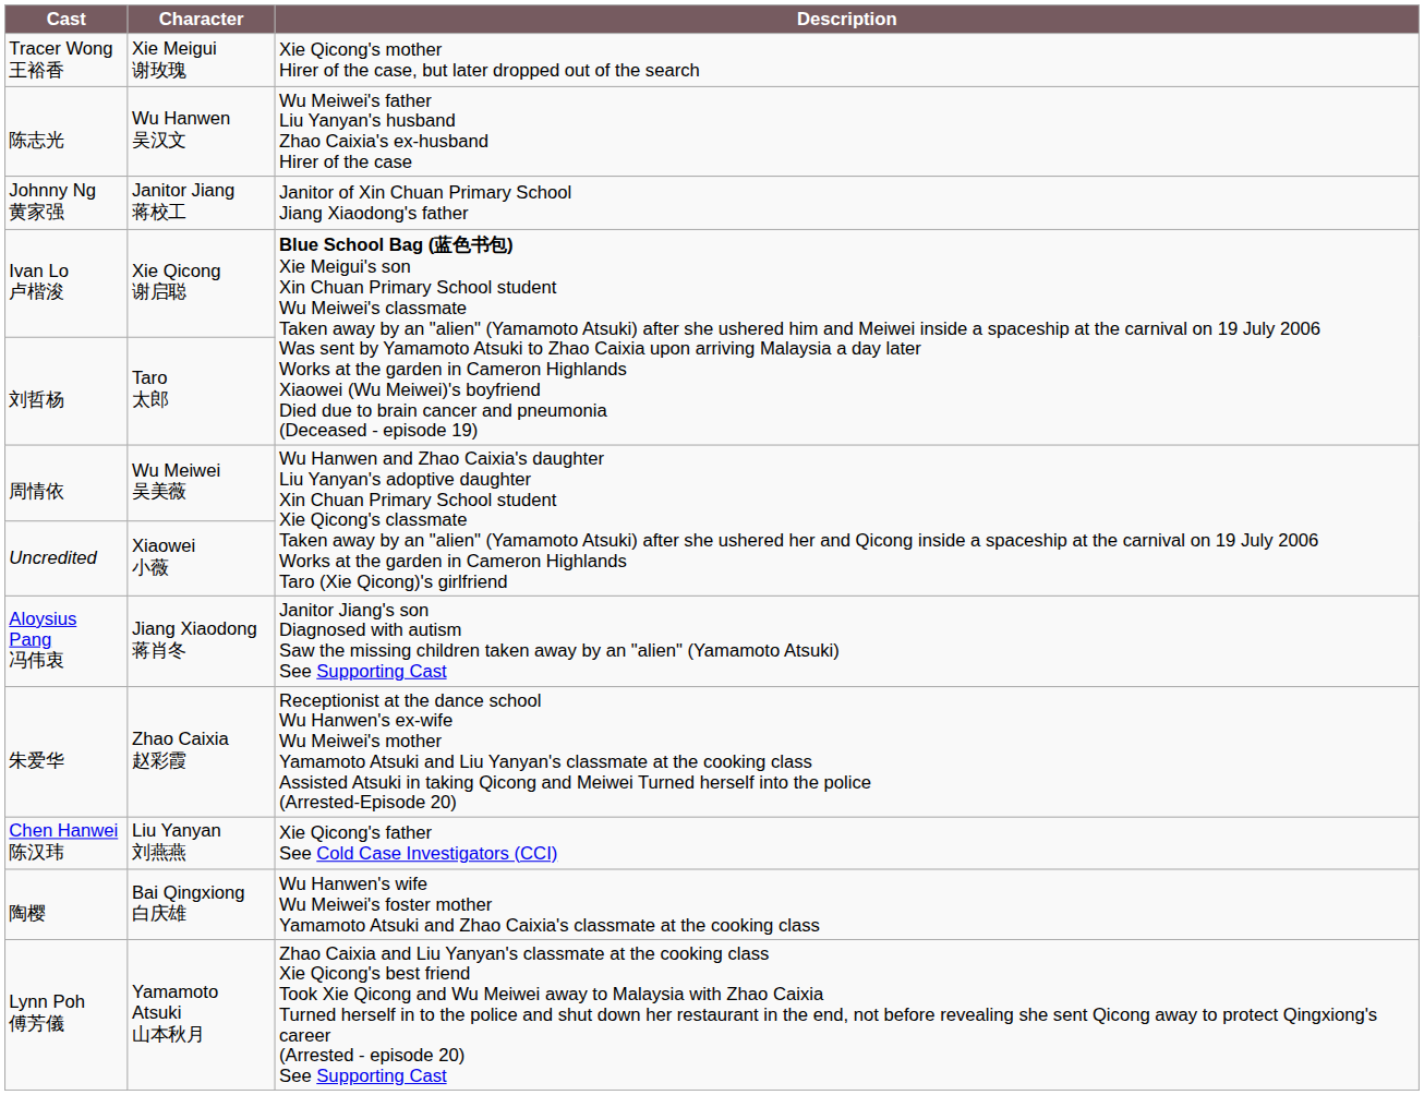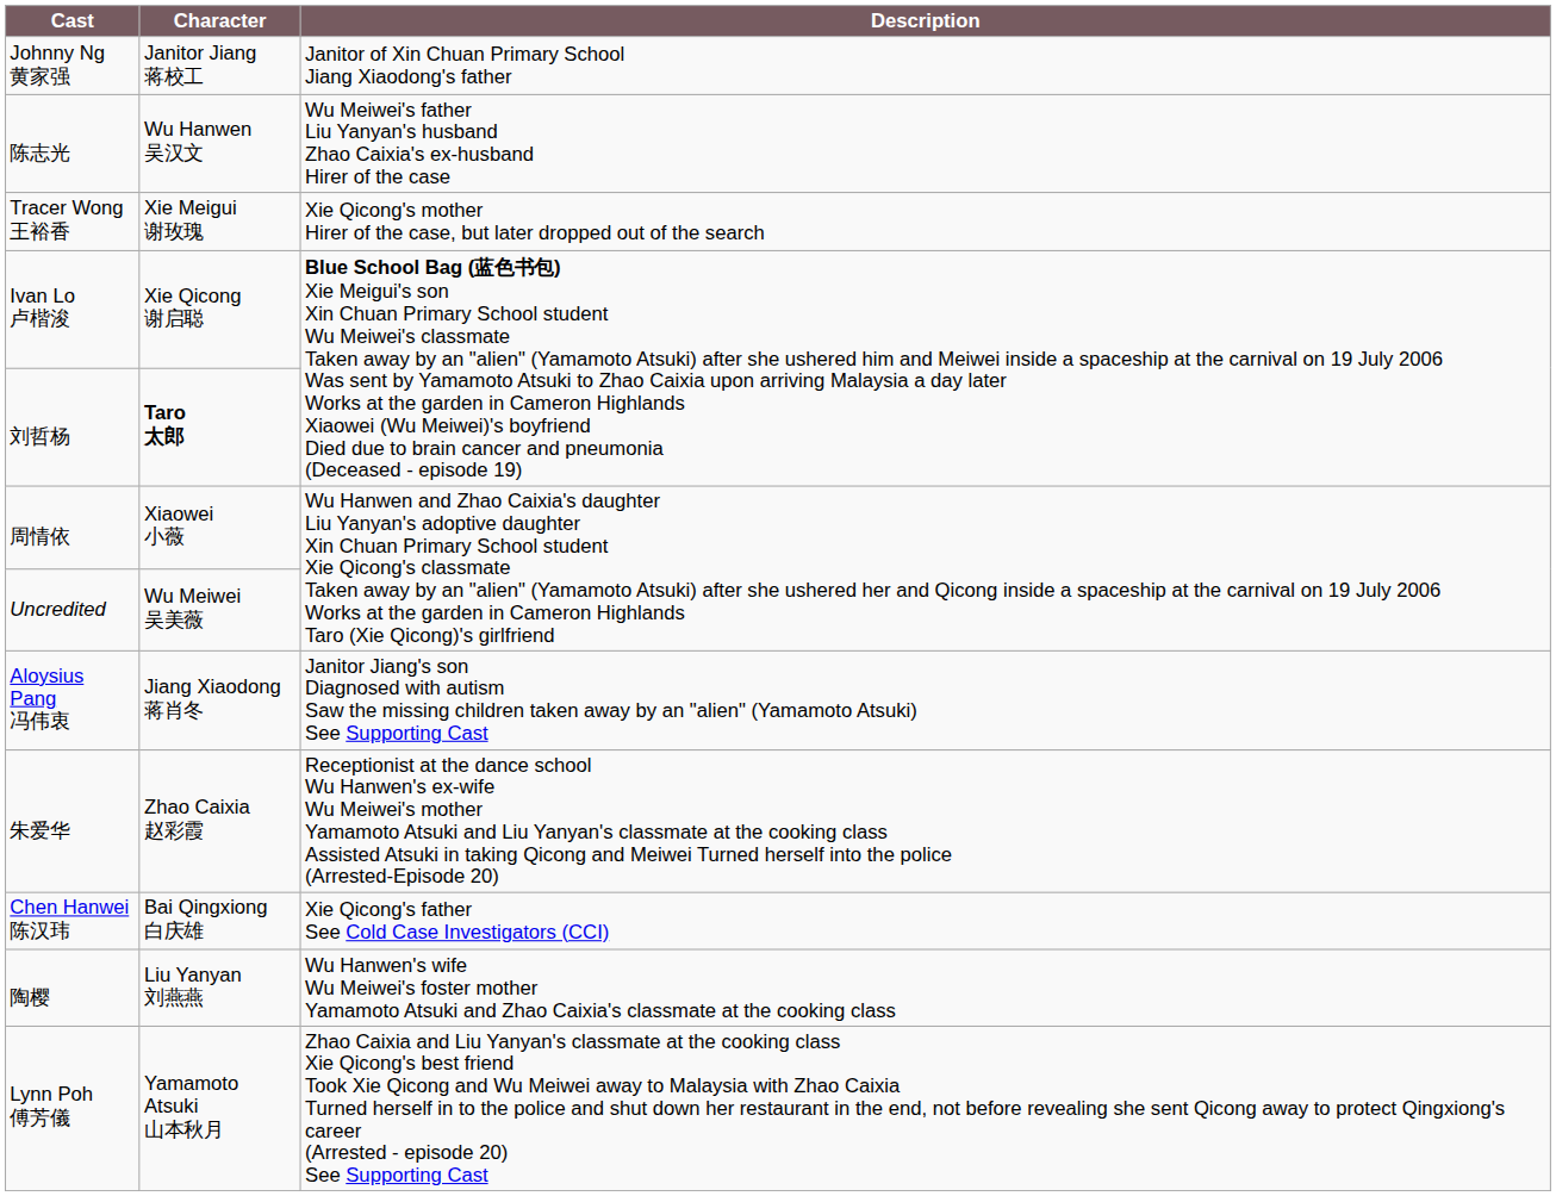rows swapped: Tracer Wong 王裕香 <-> Johnny Ng 黄家强
刘哲杨 | Character: normal -> bold
周情依 | Character: Wu Meiwei 吴美薇 -> Xiaowei 小薇
Uncredited | Character: Xiaowei 小薇 -> Wu Meiwei 吴美薇
Chen Hanwei 陈汉玮 | Character: Liu Yanyan 刘燕燕 -> Bai Qingxiong 白庆雄
陶樱 | Character: Bai Qingxiong 白庆雄 -> Liu Yanyan 刘燕燕
